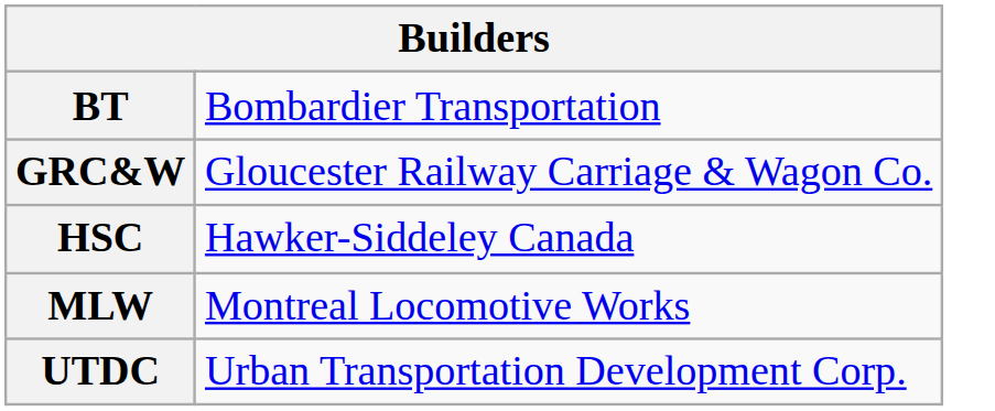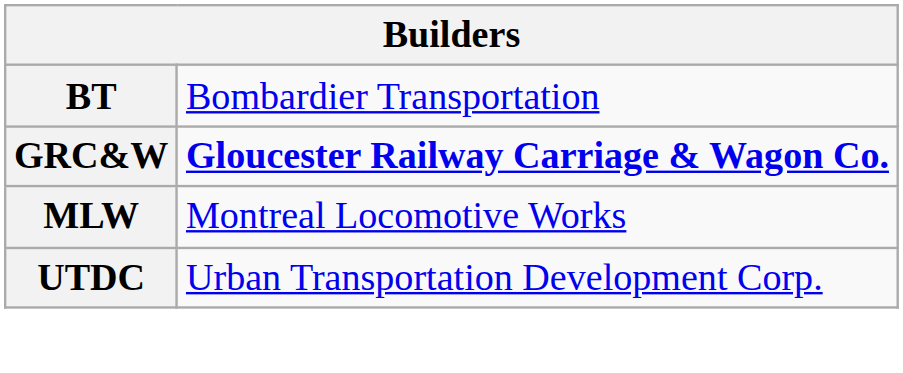GRC&W | column 2: normal -> bold
- row: HSC | Hawker-Siddeley Canada
